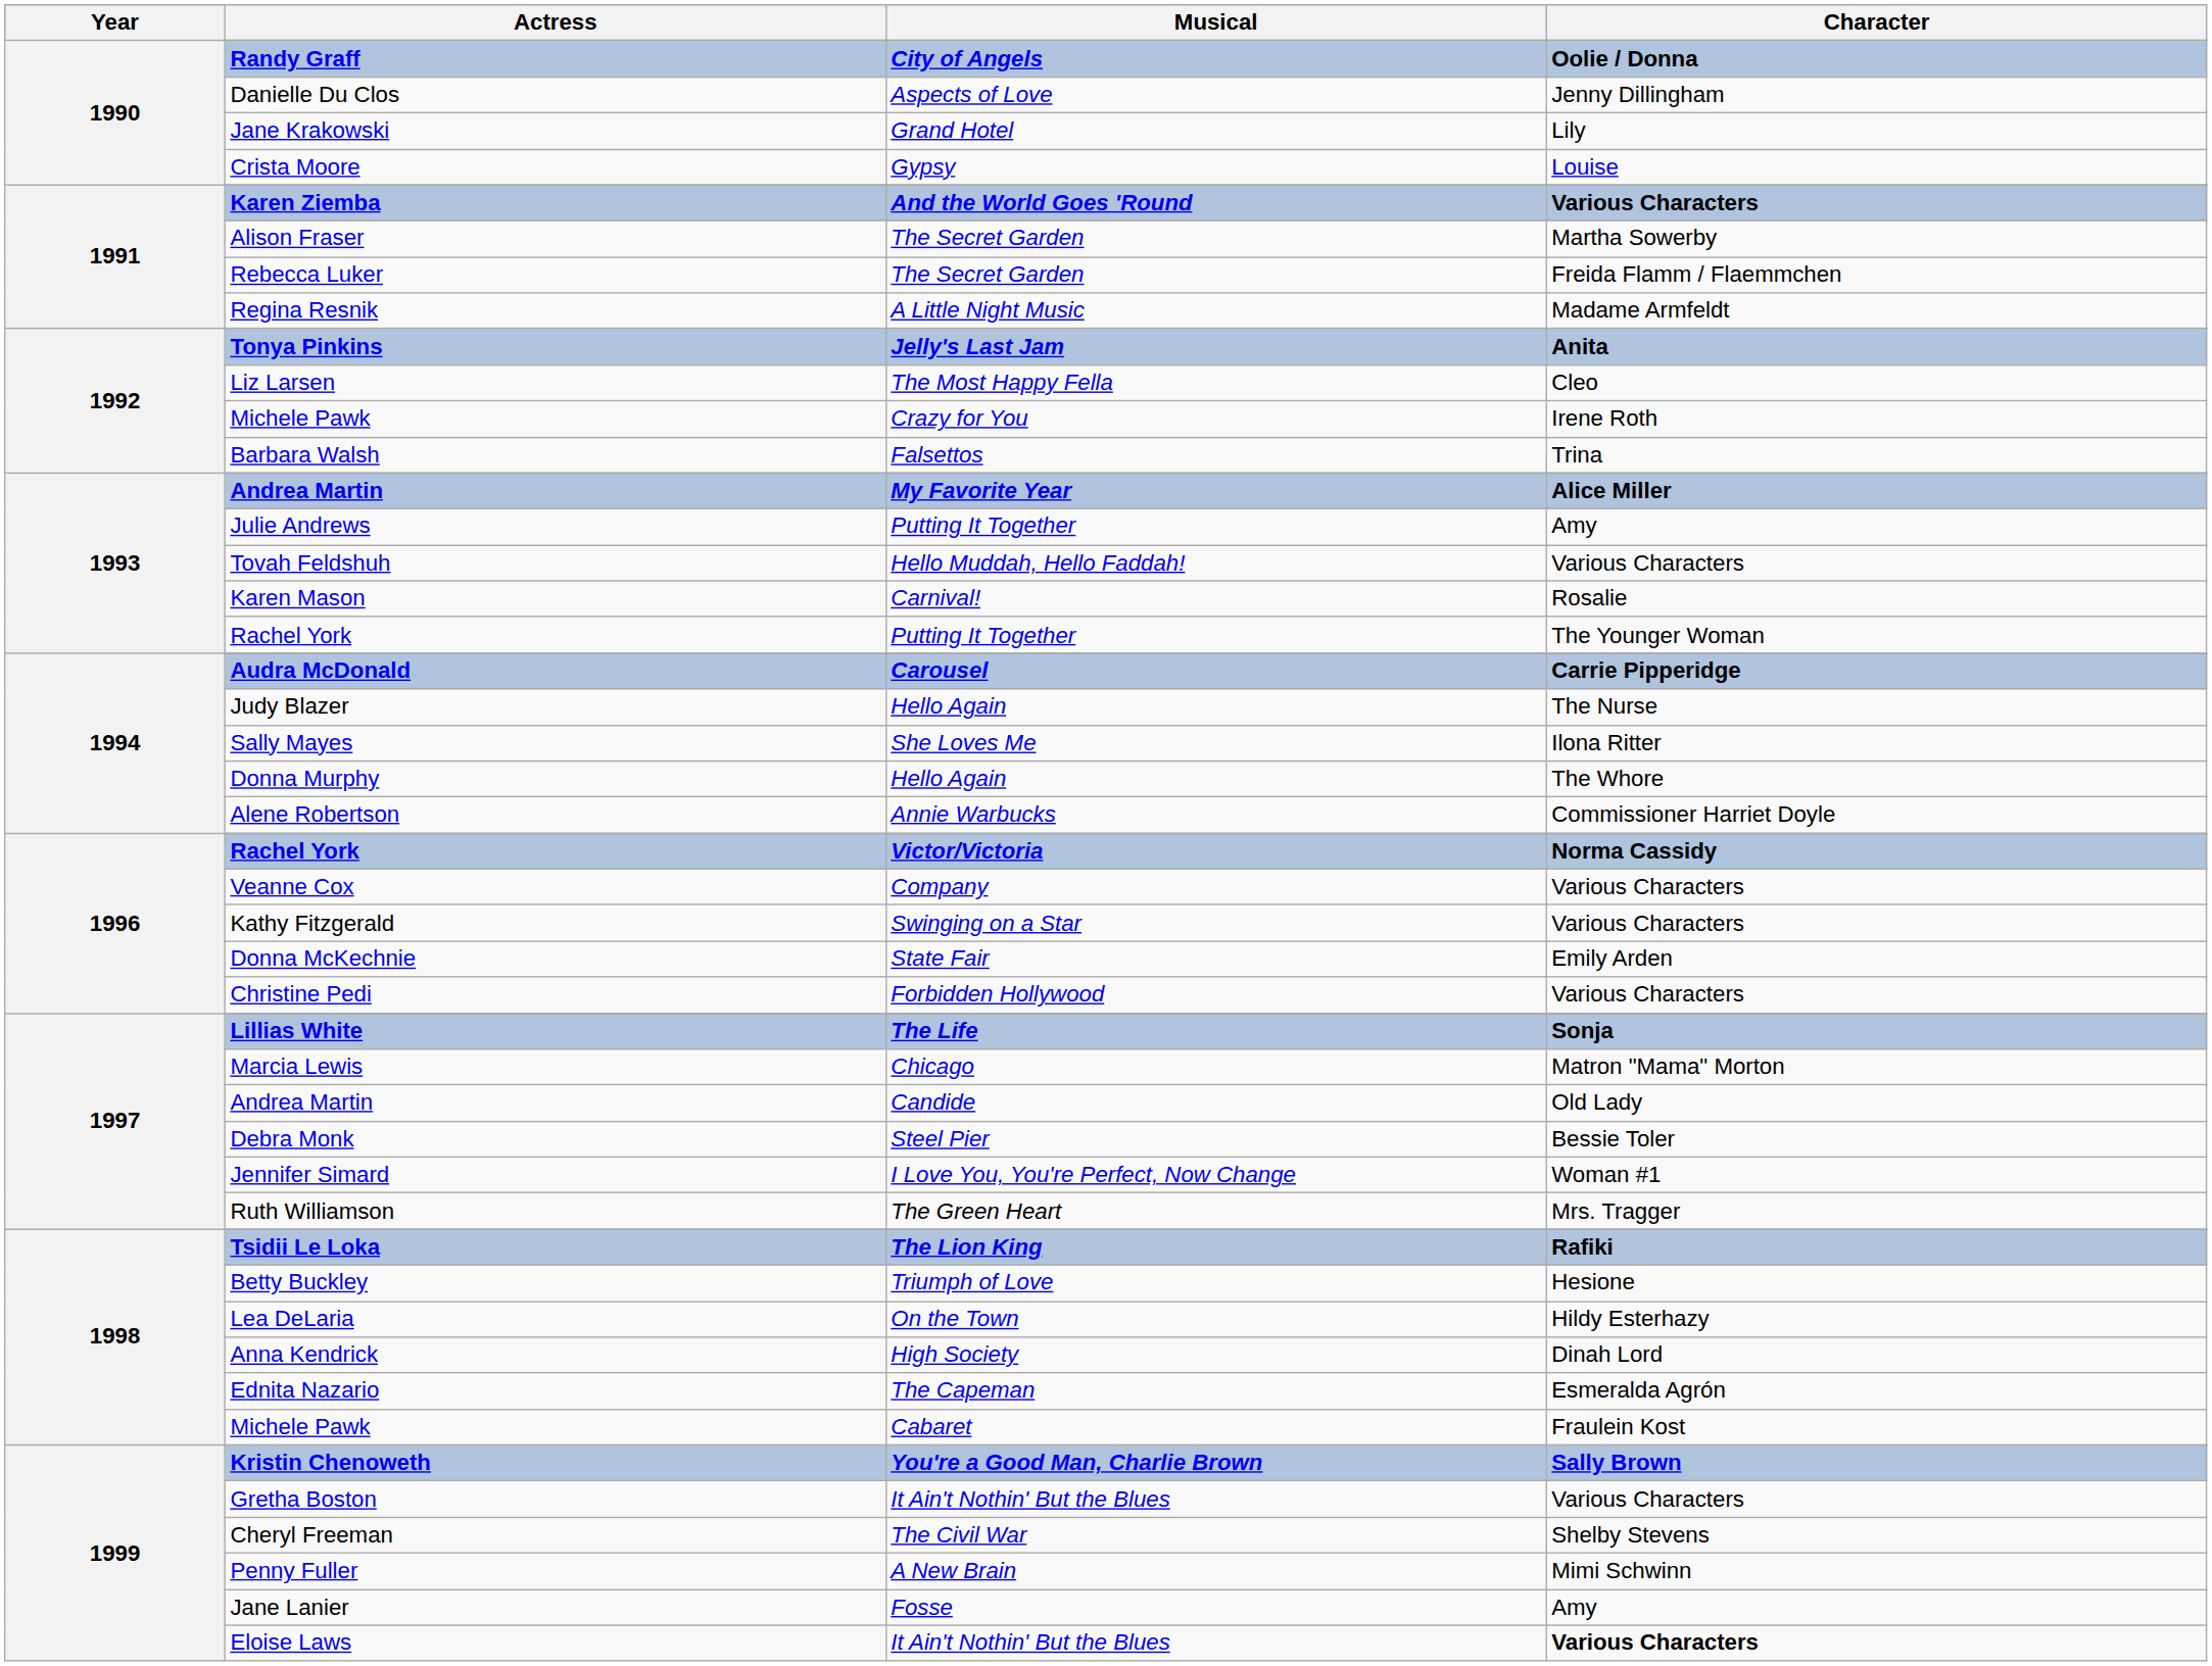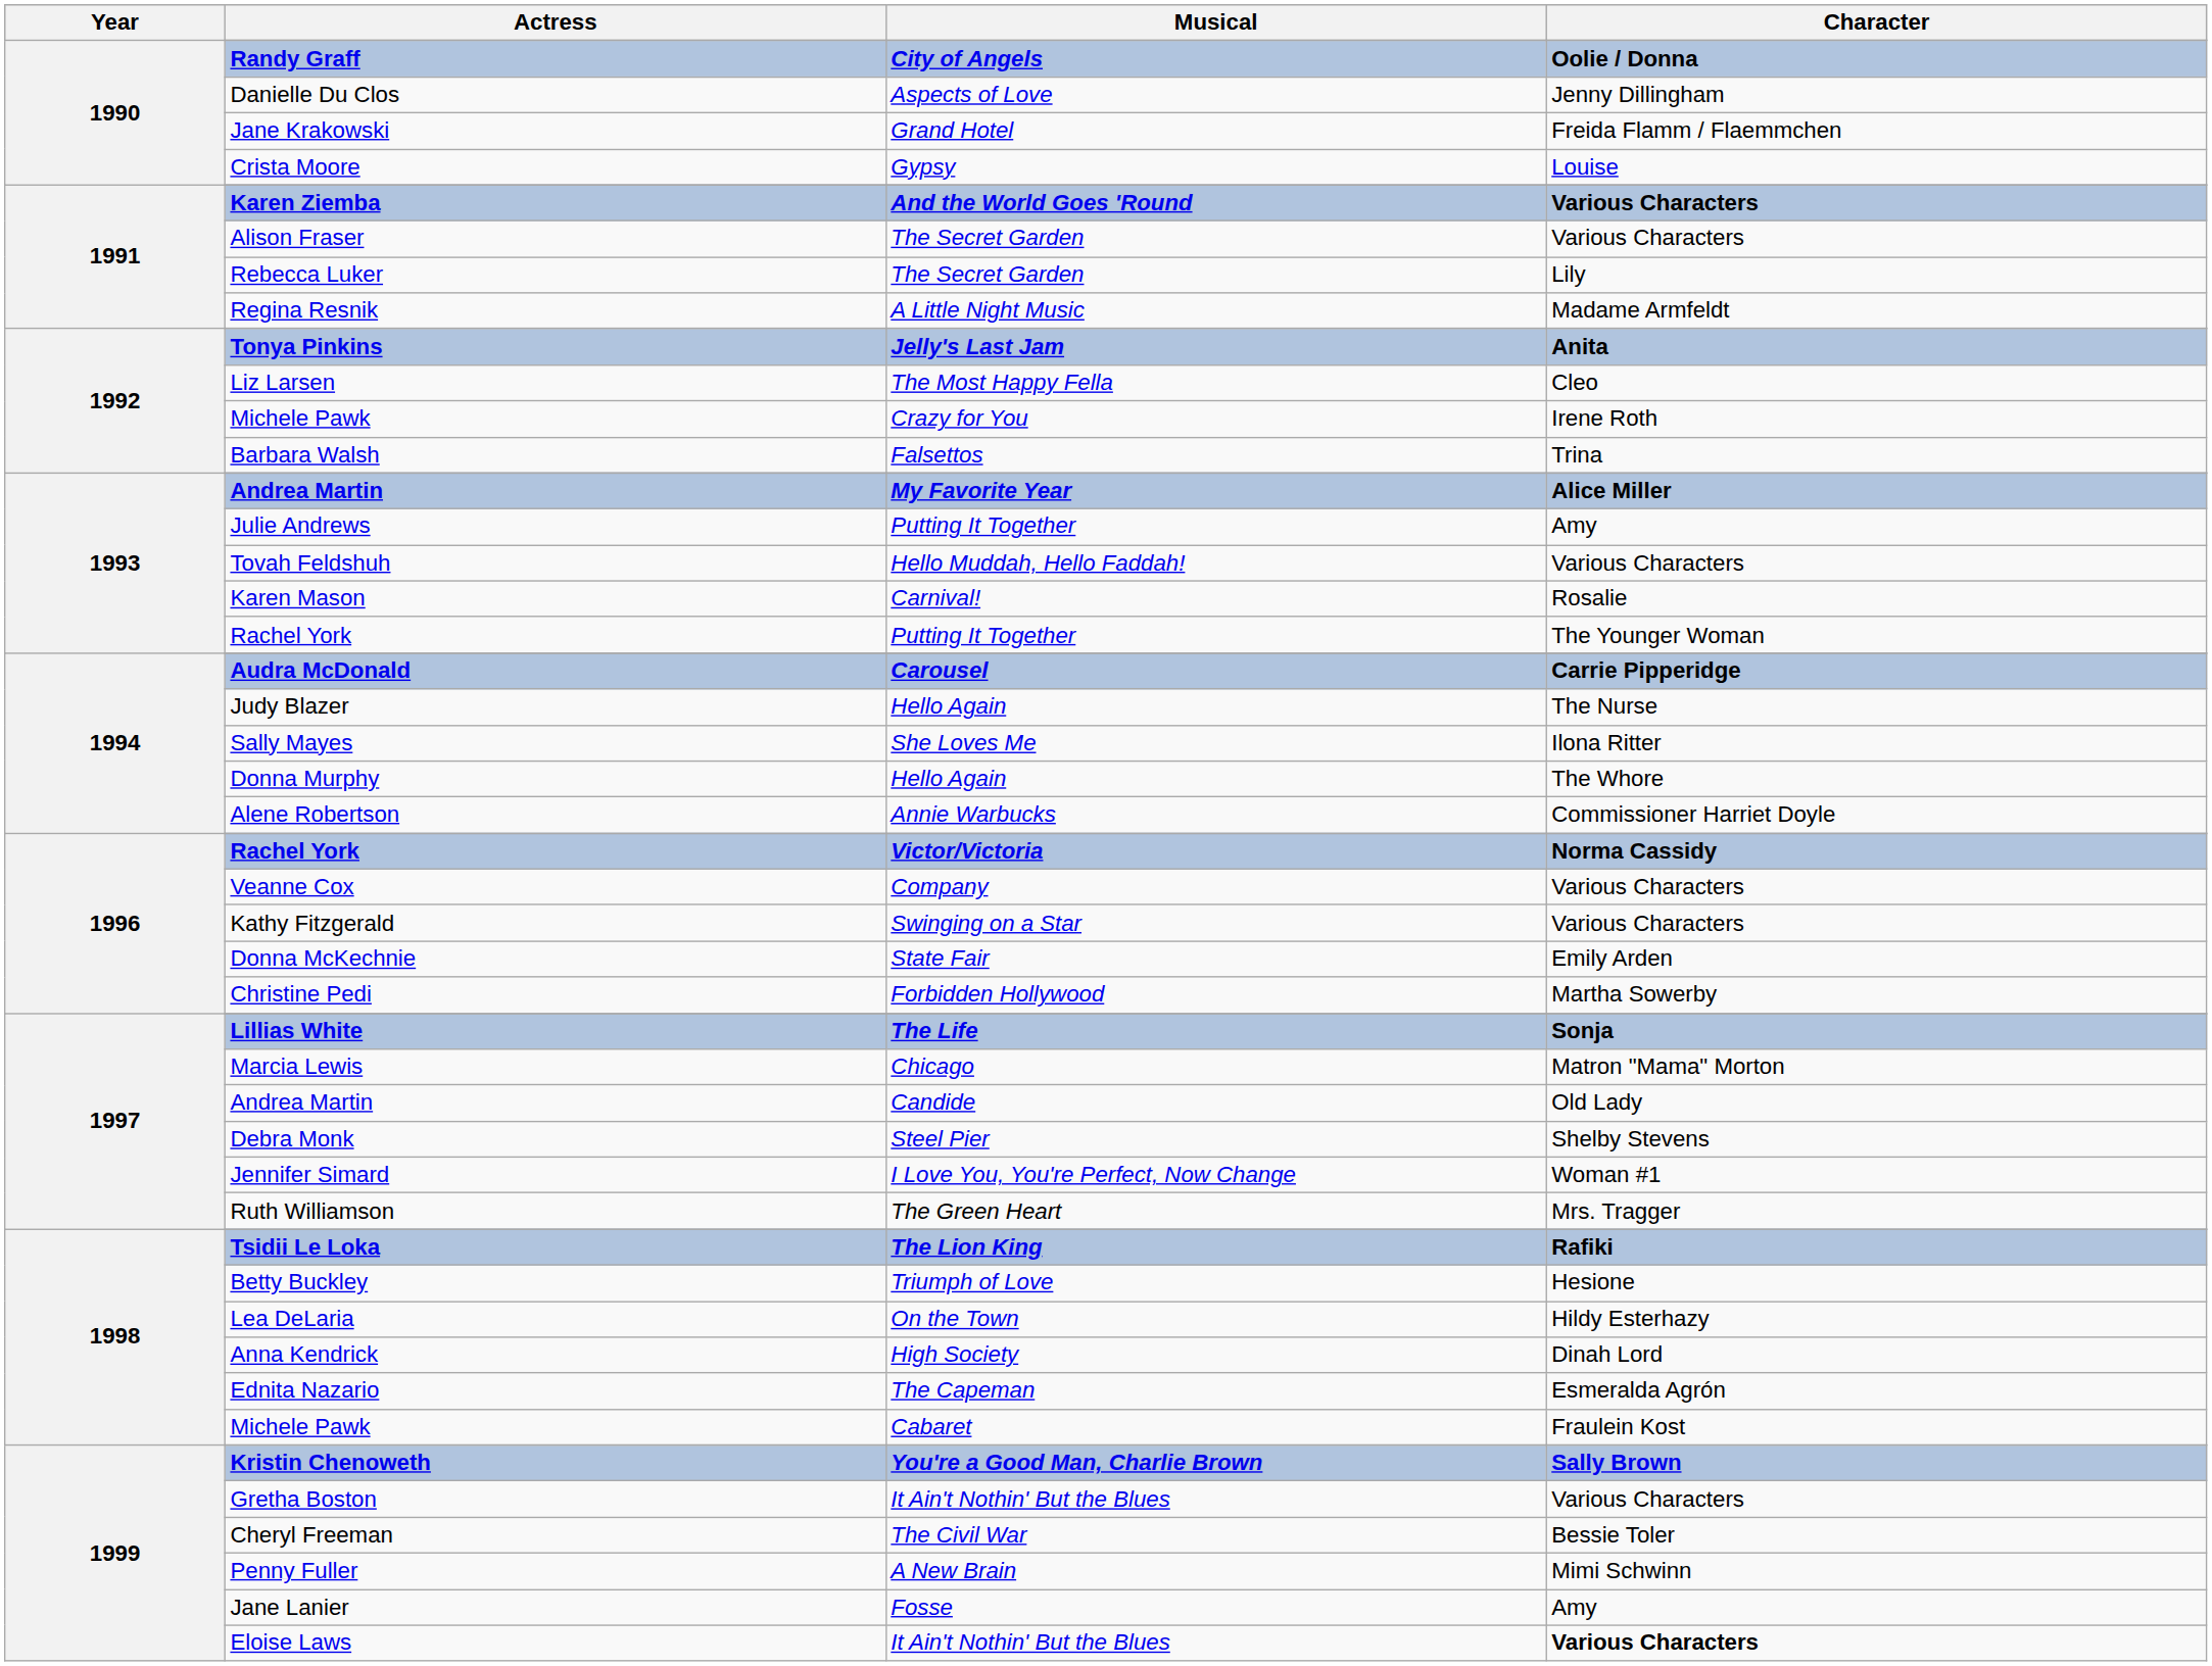Jane Krakowski | Character: Lily -> Freida Flamm / Flaemmchen
Alison Fraser | Character: Martha Sowerby -> Various Characters
Rebecca Luker | Character: Freida Flamm / Flaemmchen -> Lily
Christine Pedi | Character: Various Characters -> Martha Sowerby
Debra Monk | Character: Bessie Toler -> Shelby Stevens
Cheryl Freeman | Character: Shelby Stevens -> Bessie Toler
